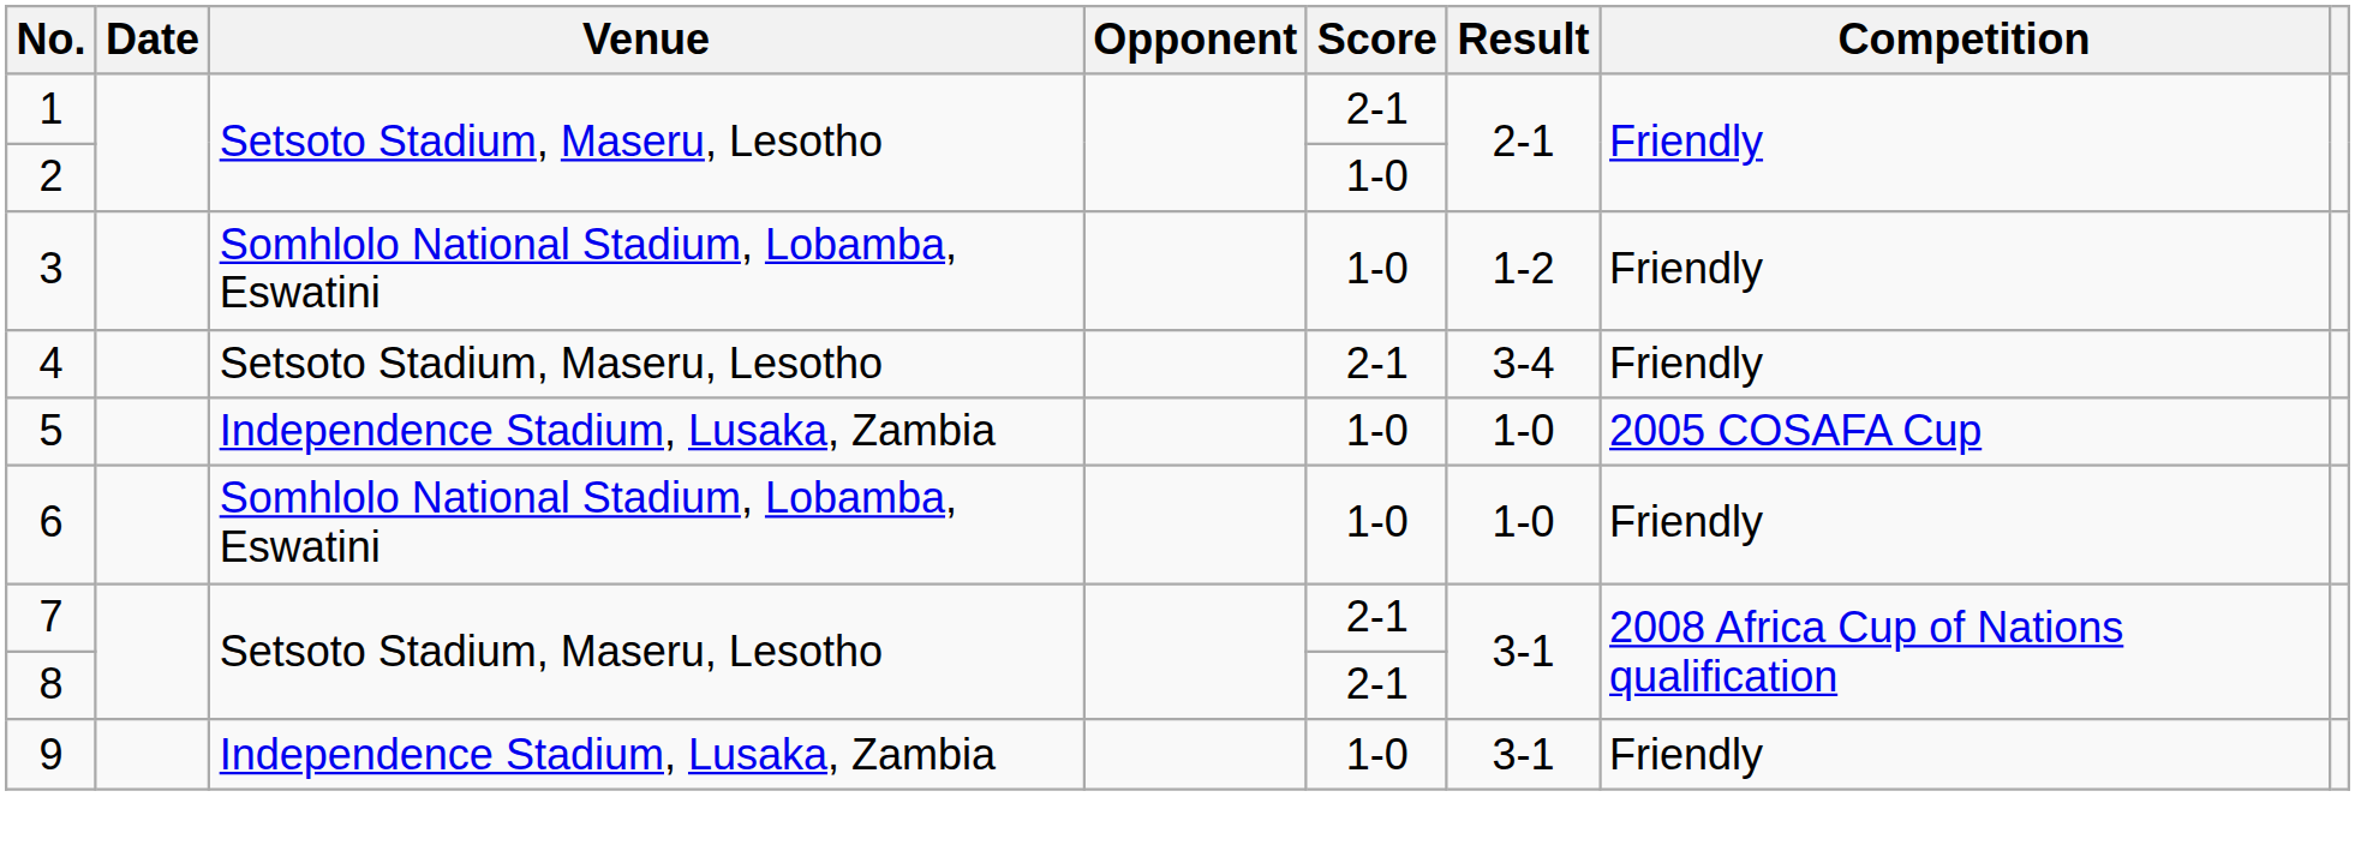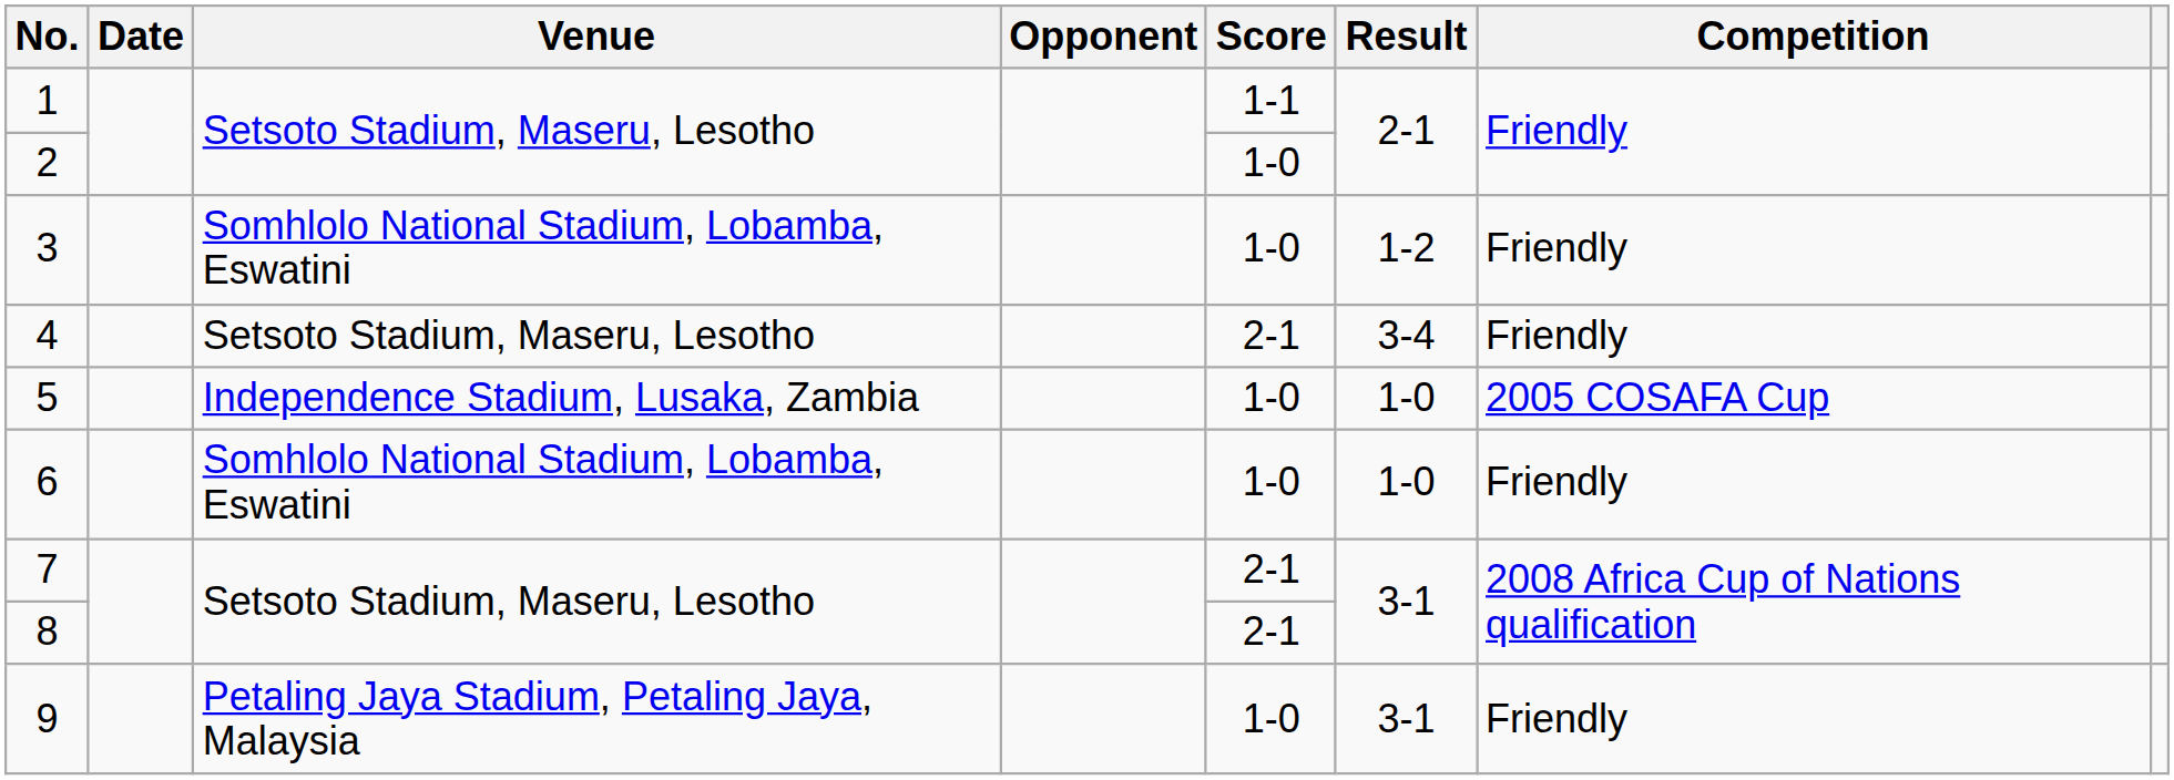1 | Score: 2-1 -> 1-1
9 | Venue: Independence Stadium, Lusaka, Zambia -> Petaling Jaya Stadium, Petaling Jaya, Malaysia
